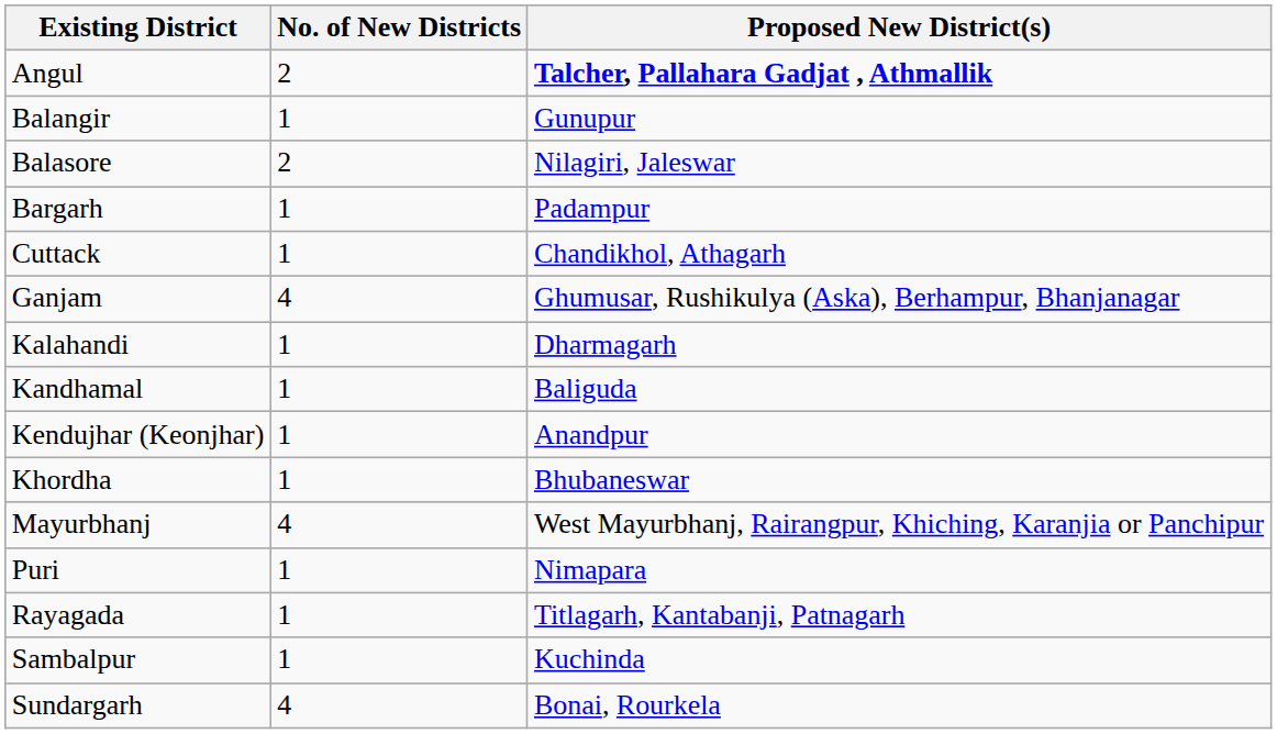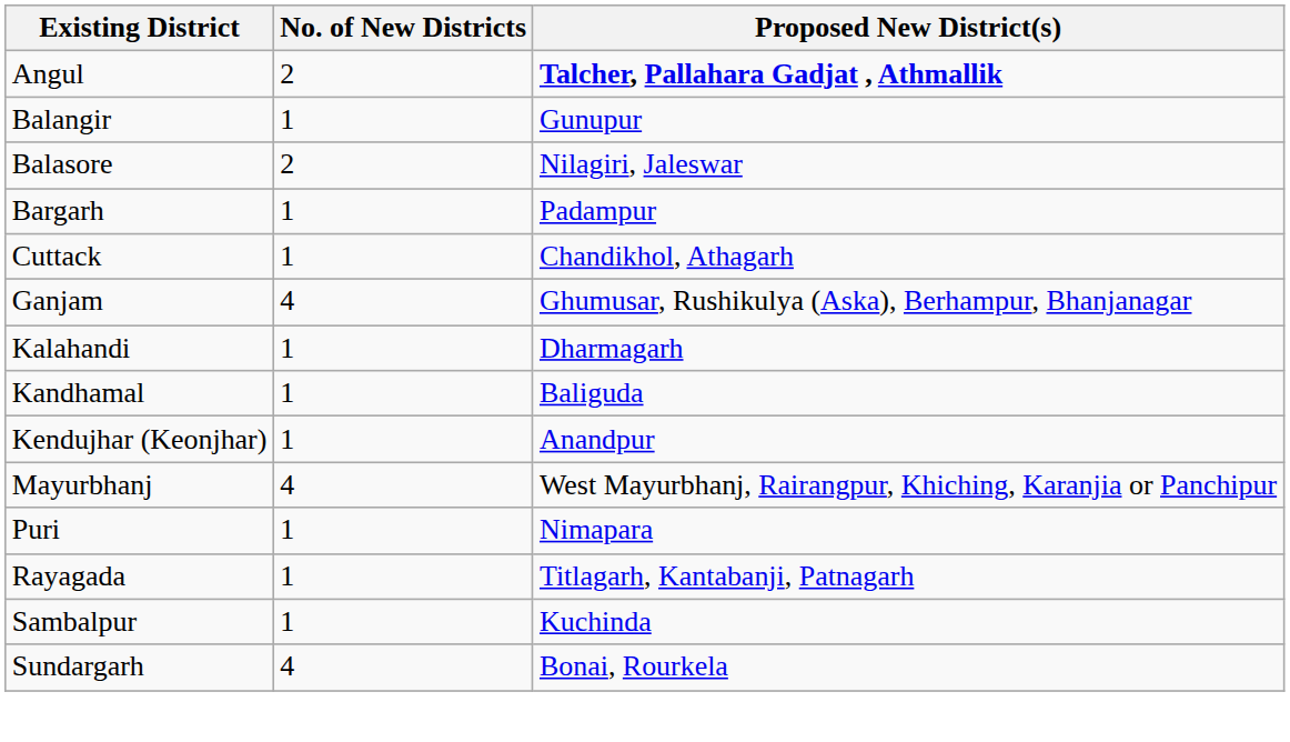- row: Khordha | 1 | Bhubaneswar
